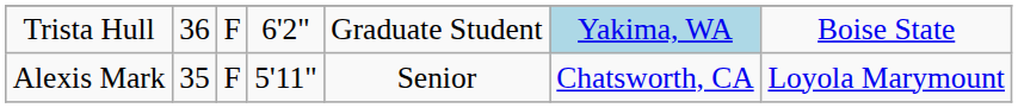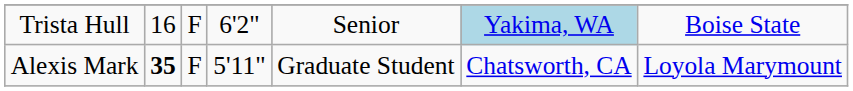Trista Hull | column 2: 36 -> 16
Trista Hull | column 5: Graduate Student -> Senior
Alexis Mark | column 2: normal -> bold
Alexis Mark | column 5: Senior -> Graduate Student
